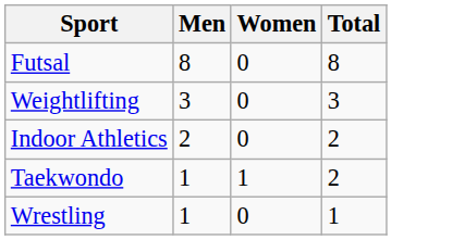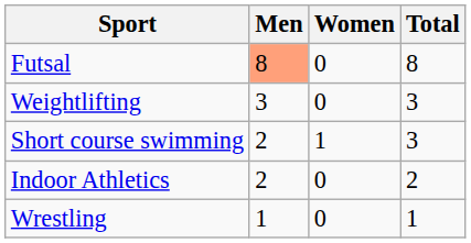Futsal | Men: no background -> lightsalmon background
+ row: Short course swimming | 2 | 1 | 3
- row: Taekwondo | 1 | 1 | 2
